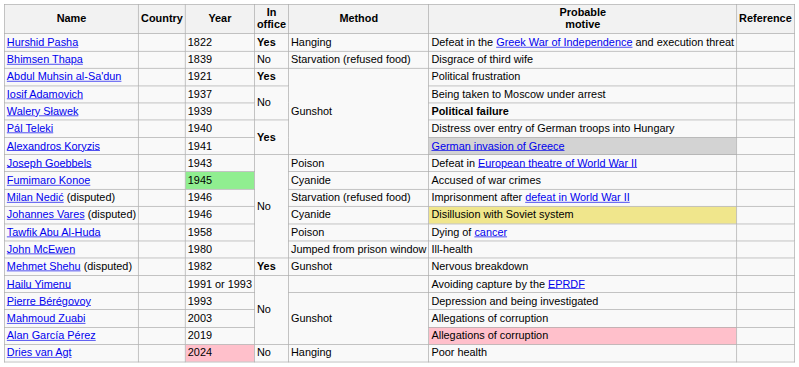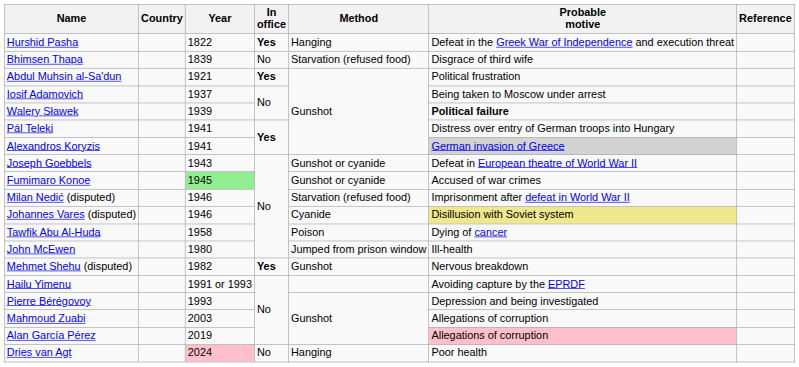Pál Teleki | Year: 1940 -> 1941
Joseph Goebbels | Method: Poison -> Gunshot or cyanide
Fumimaro Konoe | Method: Cyanide -> Gunshot or cyanide
